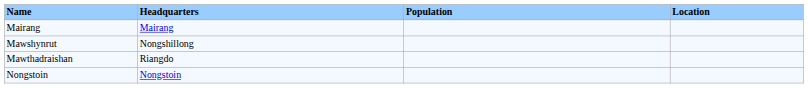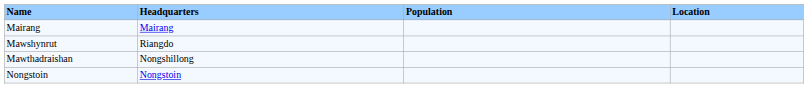Mawshynrut | Headquarters: Nongshillong -> Riangdo
Mawthadraishan | Headquarters: Riangdo -> Nongshillong
